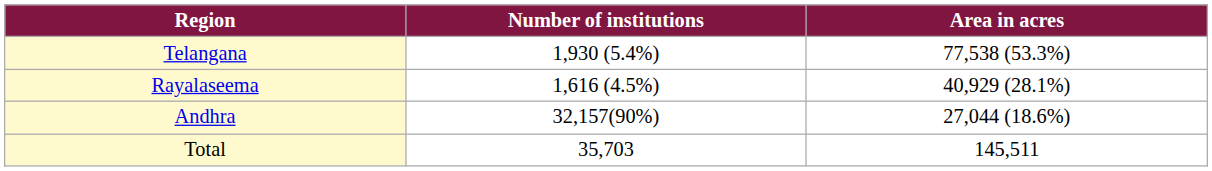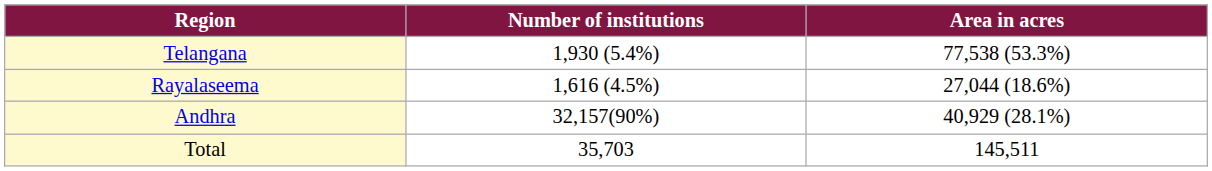Rayalaseema | Area in acres: 40,929 (28.1%) -> 27,044 (18.6%)
Andhra | Area in acres: 27,044 (18.6%) -> 40,929 (28.1%)
